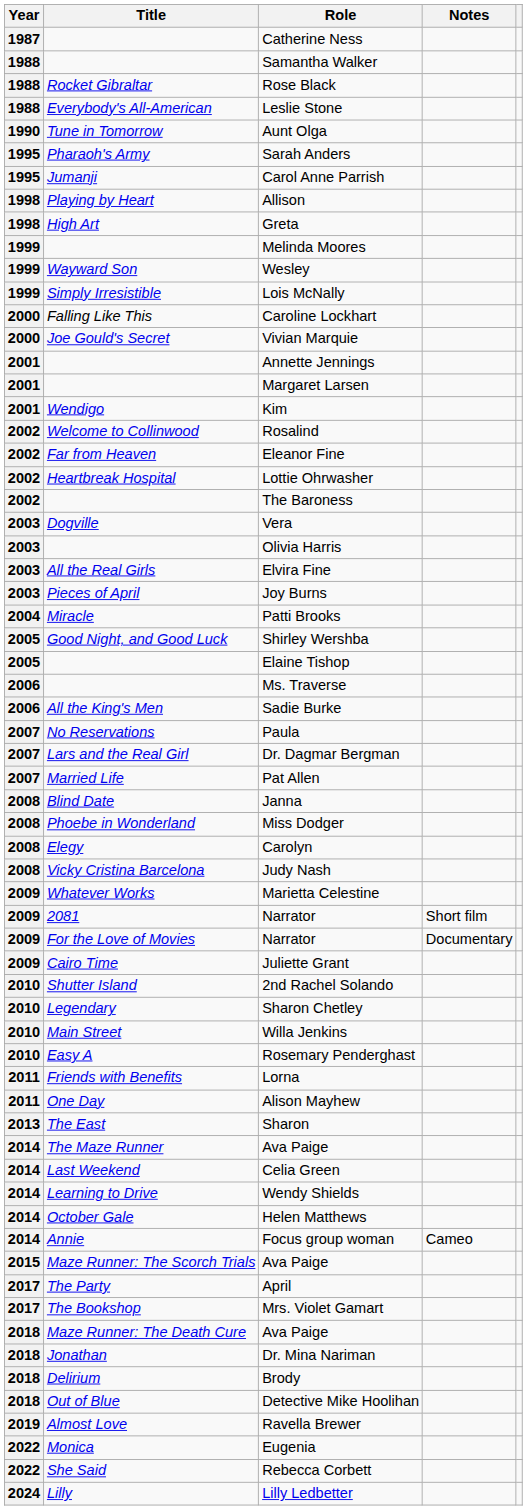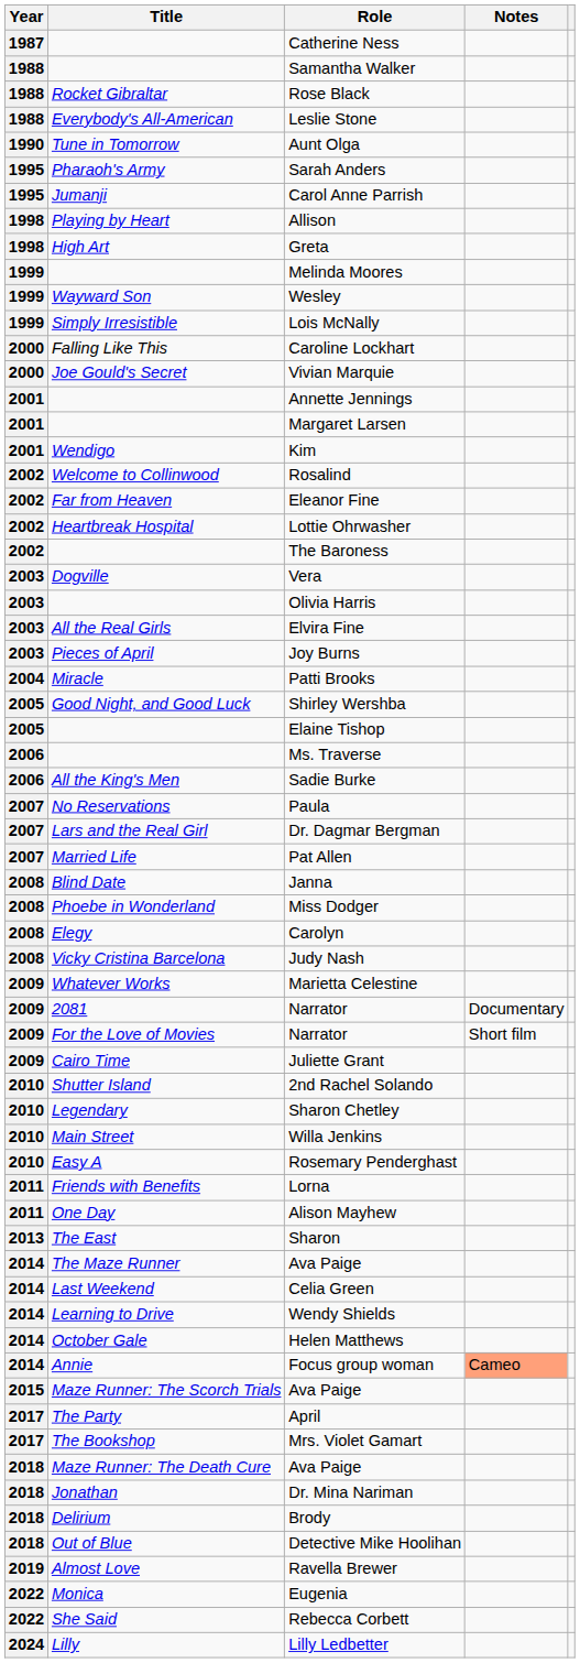2081 / Narrator | Notes: Short film -> Documentary
For the Love of Movies / Narrator | Notes: Documentary -> Short film
Focus group woman | Notes: no background -> lightsalmon background
